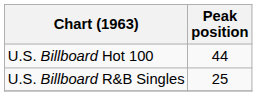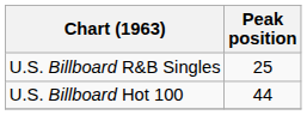rows swapped: U.S. Billboard Hot 100 <-> U.S. Billboard R&B Singles
